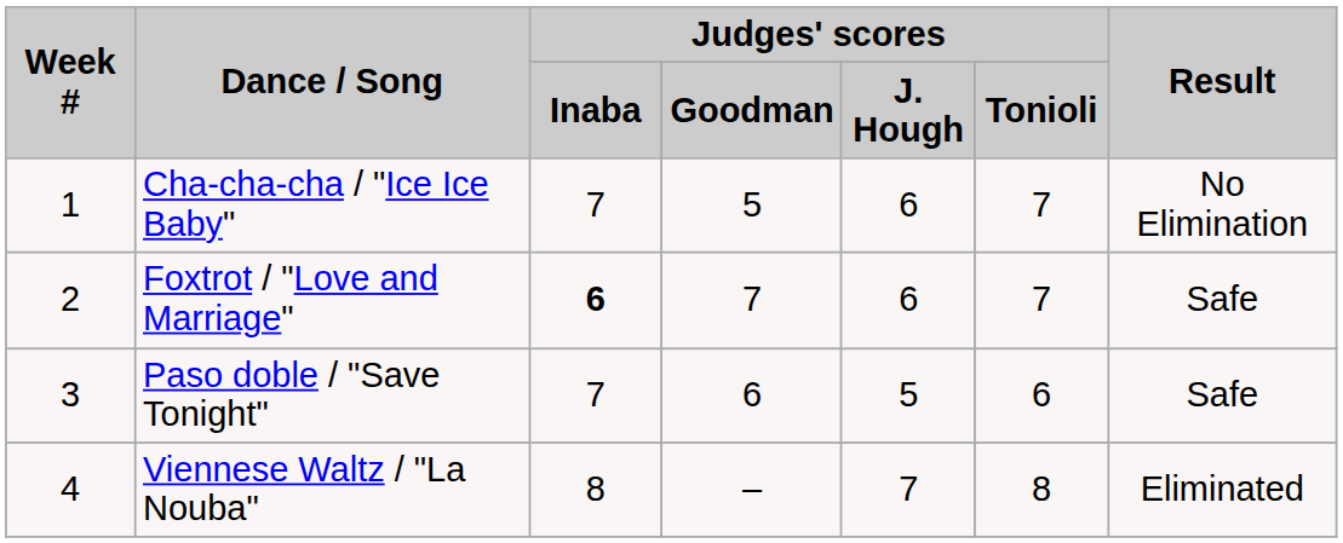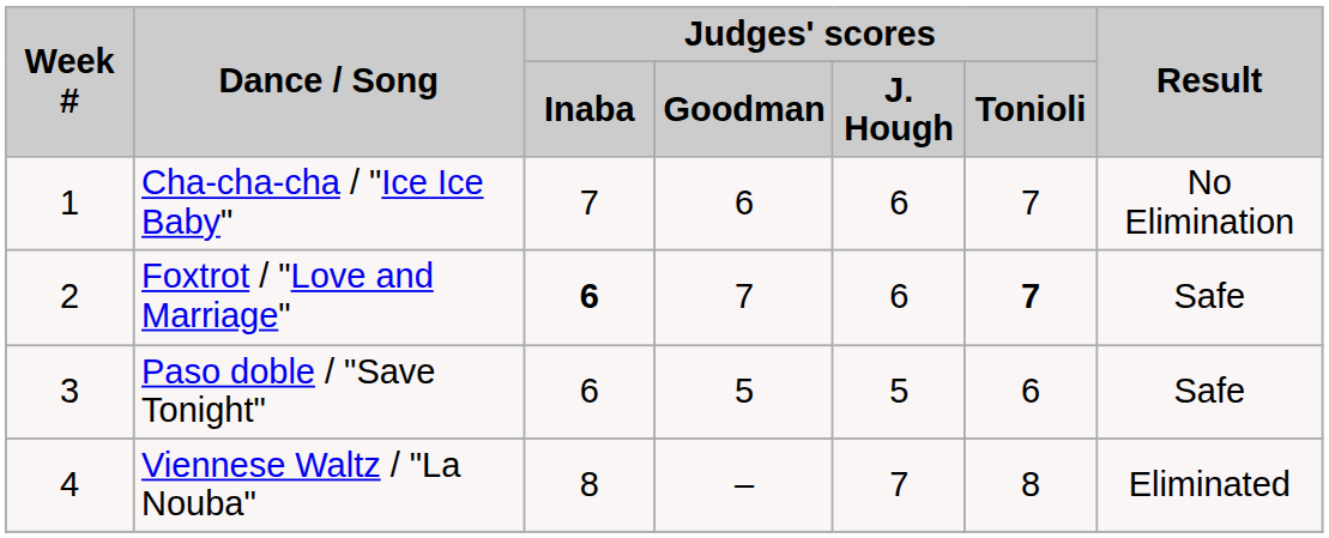Cha-cha-cha / "Ice Ice Baby" | Judges' scores / Goodman: 5 -> 6
Foxtrot / "Love and Marriage" | Judges' scores / Tonioli: normal -> bold
Paso doble / "Save Tonight" | Judges' scores / Inaba: 7 -> 6
Paso doble / "Save Tonight" | Judges' scores / Goodman: 6 -> 5
